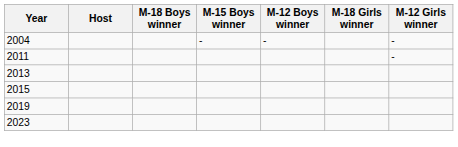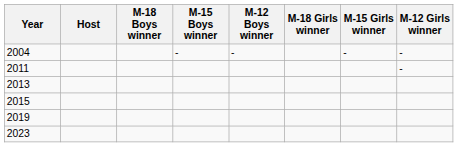+ column: M-15 Girls winner | -
